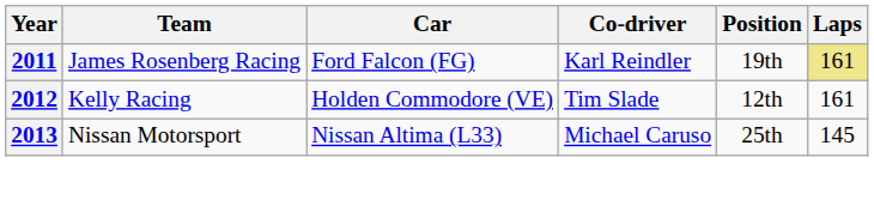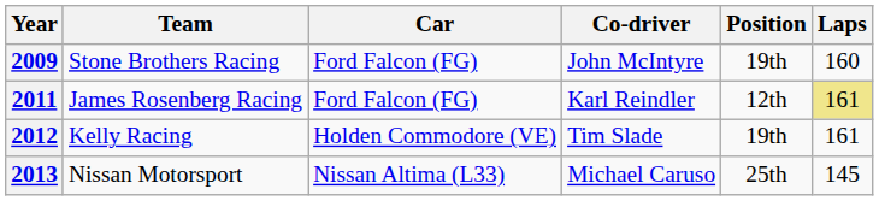+ row: 2009 | Stone Brothers Racing | Ford Falcon (FG) | John McIntyre | 19th | 160
2011 | Position: 19th -> 12th
2012 | Position: 12th -> 19th
